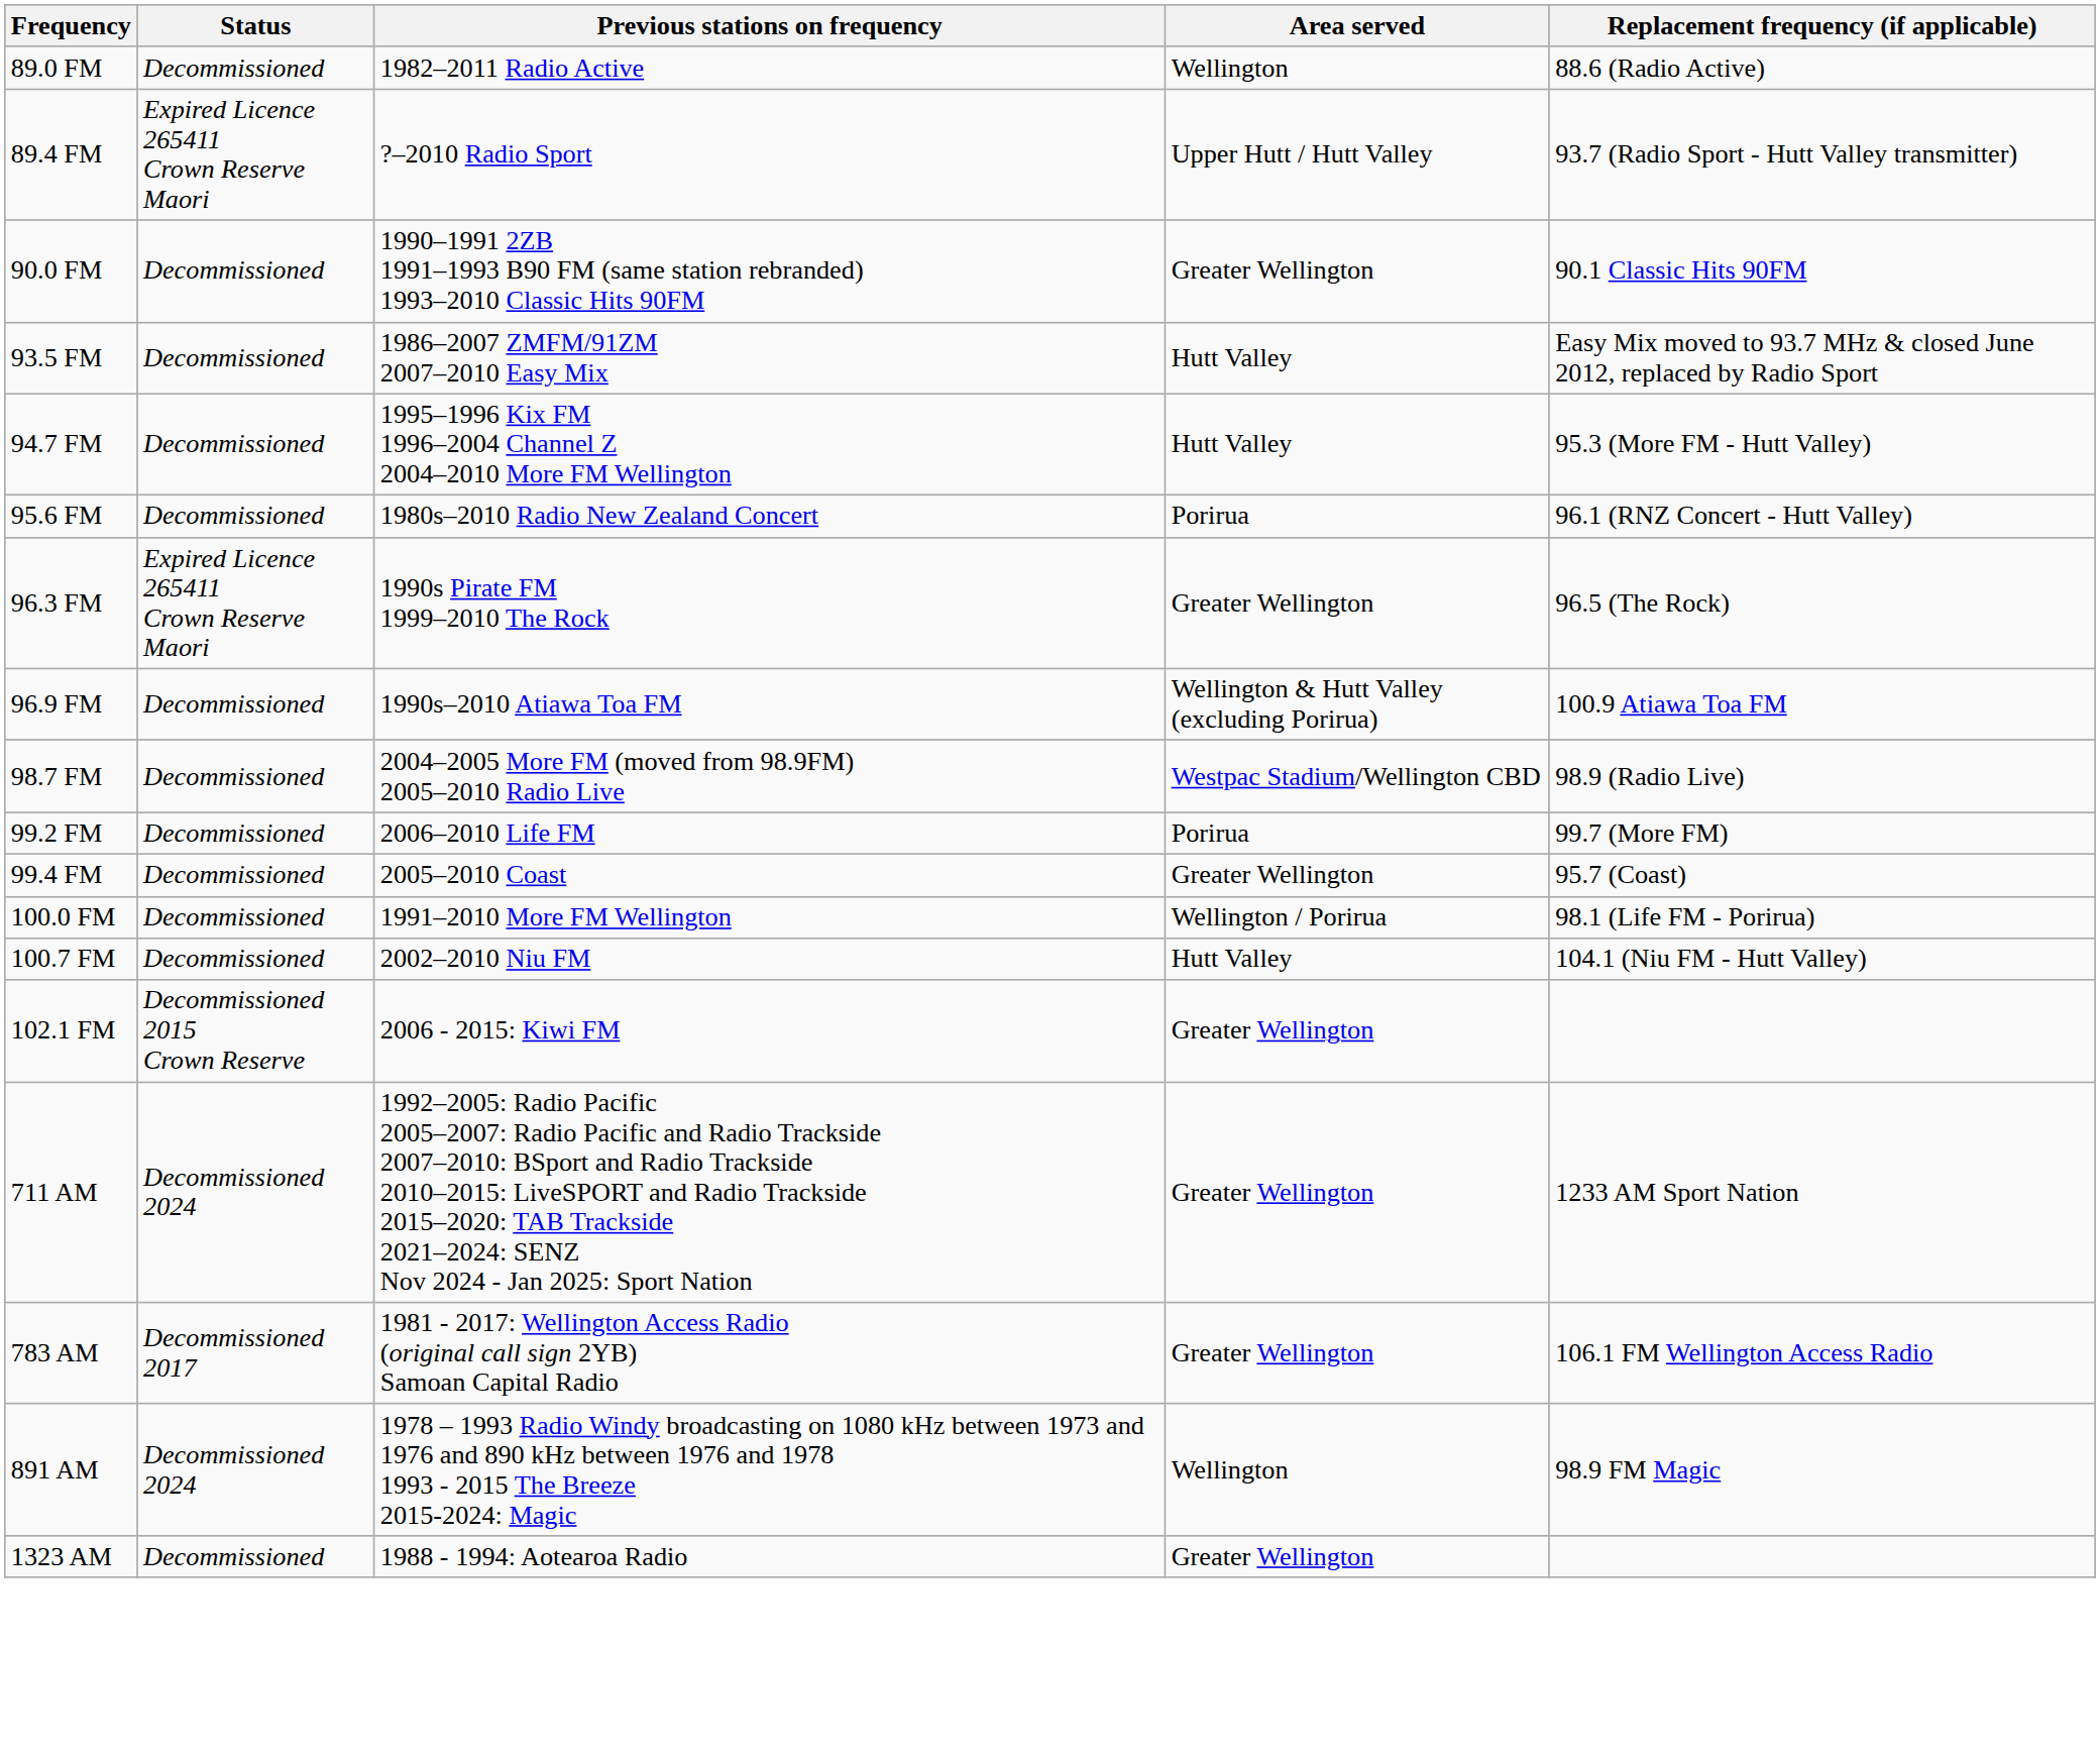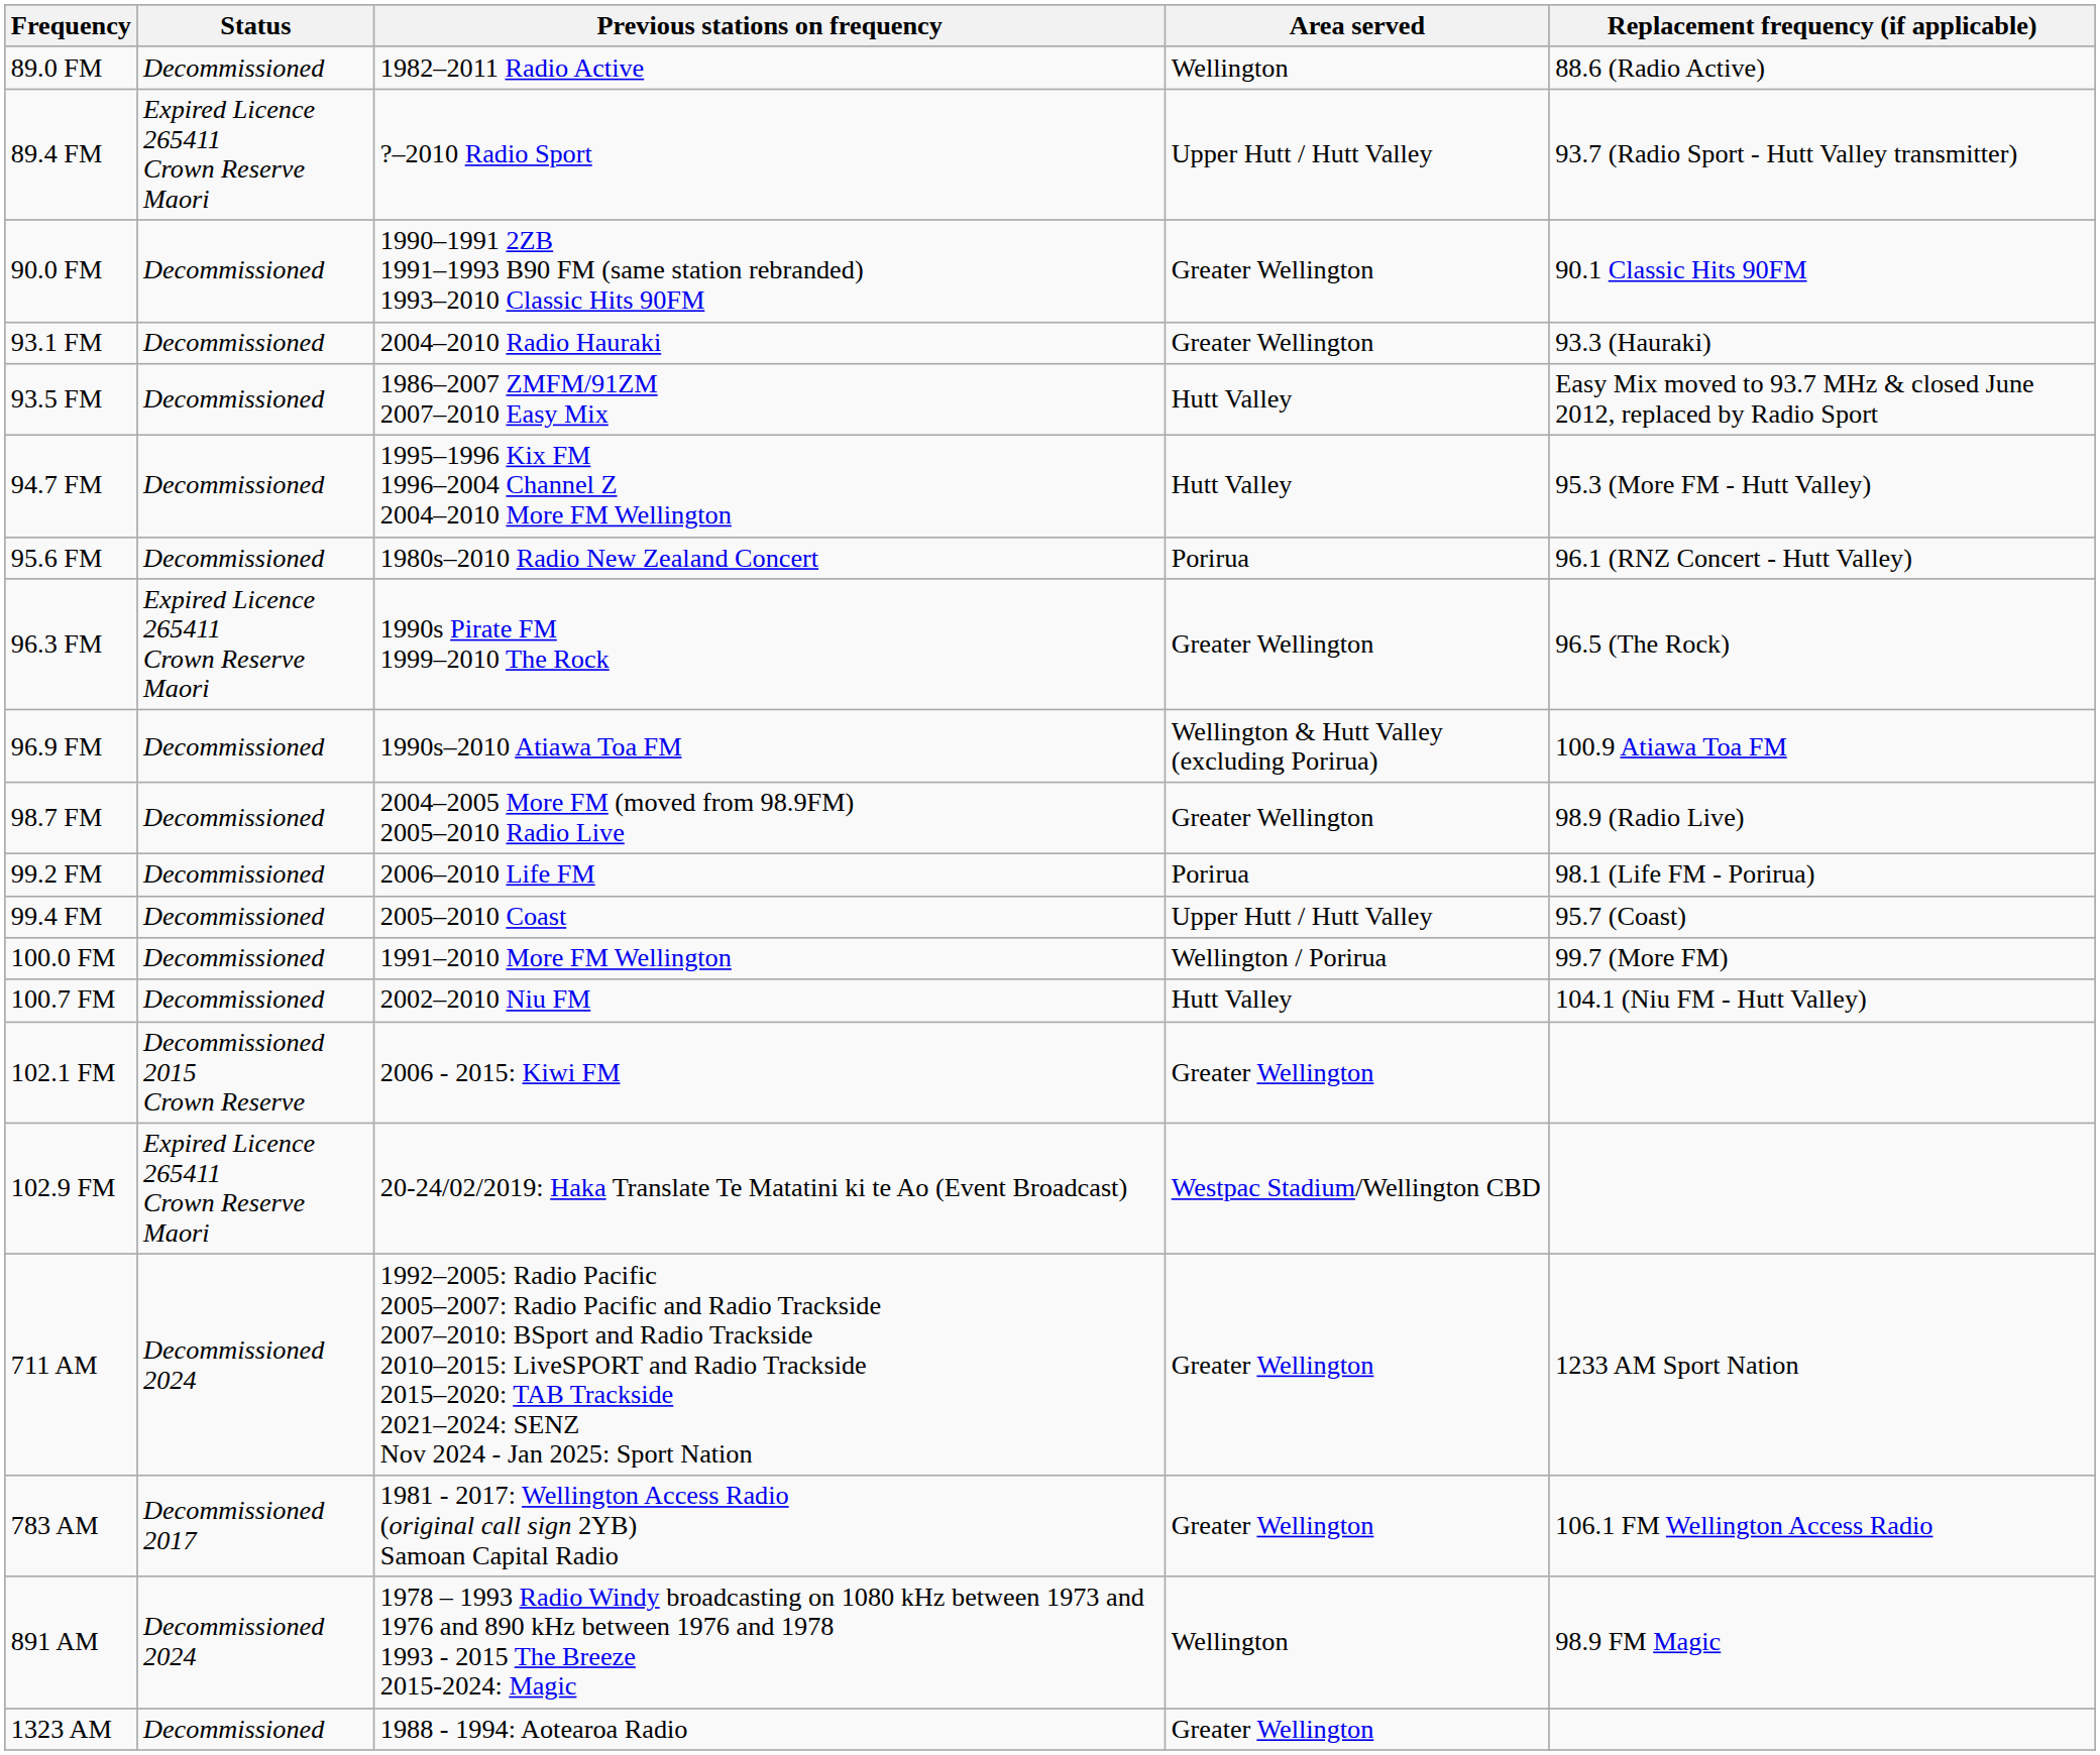+ row: 93.1 FM | Decommissioned | 2004–2010 Radio Hauraki | Greater Wellington | 93.3 (Hauraki)
98.7 FM | Area served: Westpac Stadium/Wellington CBD -> Greater Wellington
99.2 FM | Replacement frequency (if applicable): 99.7 (More FM) -> 98.1 (Life FM - Porirua)
99.4 FM | Area served: Greater Wellington -> Upper Hutt / Hutt Valley
100.0 FM | Replacement frequency (if applicable): 98.1 (Life FM - Porirua) -> 99.7 (More FM)
+ row: 102.9 FM | Expired Licence 265411 Crown Reserve Maori | 20-24/02/2019: Haka Translate Te Matatini ki te Ao (Event Broadcast) | Westpac Stadium/Wellington CBD
